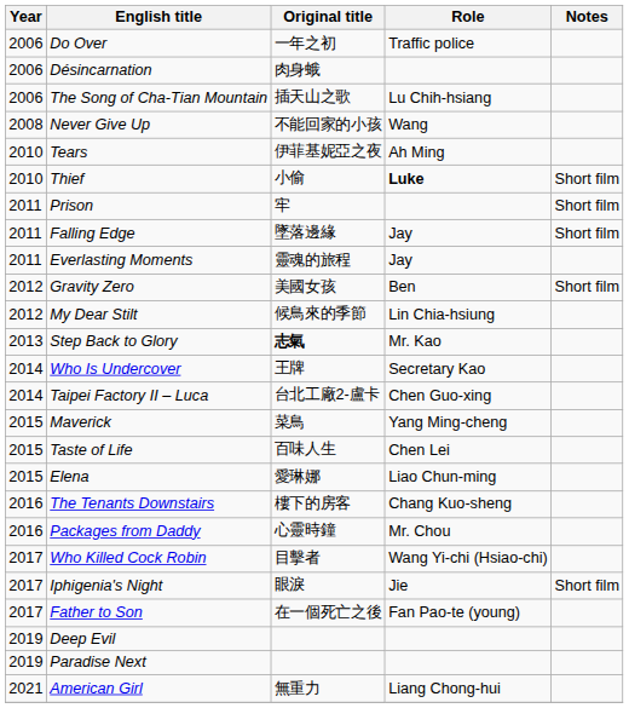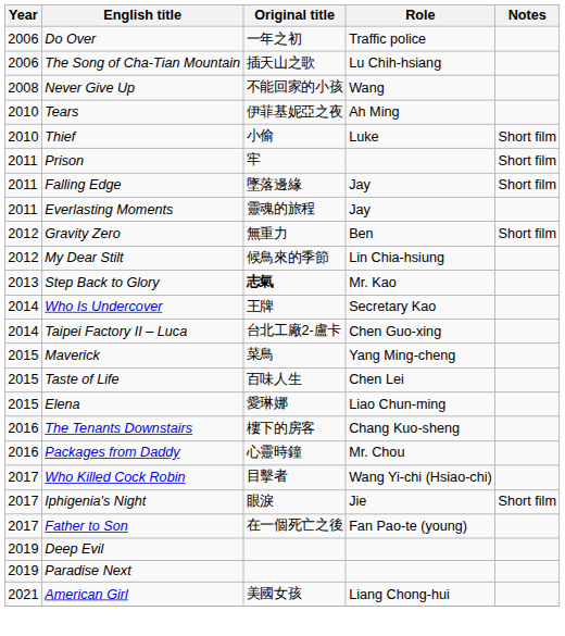- row: 2006 | Désincarnation | 肉身蛾
Thief | Role: bold -> normal
Gravity Zero | Original title: 美國女孩 -> 無重力
American Girl | Original title: 無重力 -> 美國女孩
